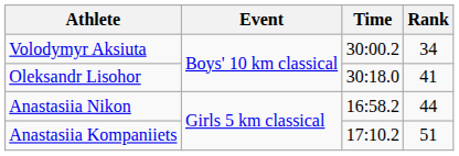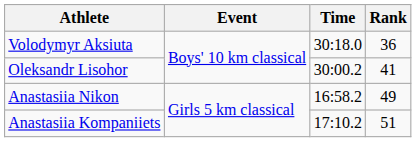Volodymyr Aksiuta | Time: 30:00.2 -> 30:18.0
Volodymyr Aksiuta | Rank: 34 -> 36
Oleksandr Lisohor | Time: 30:18.0 -> 30:00.2
Anastasiia Nikon | Rank: 44 -> 49
